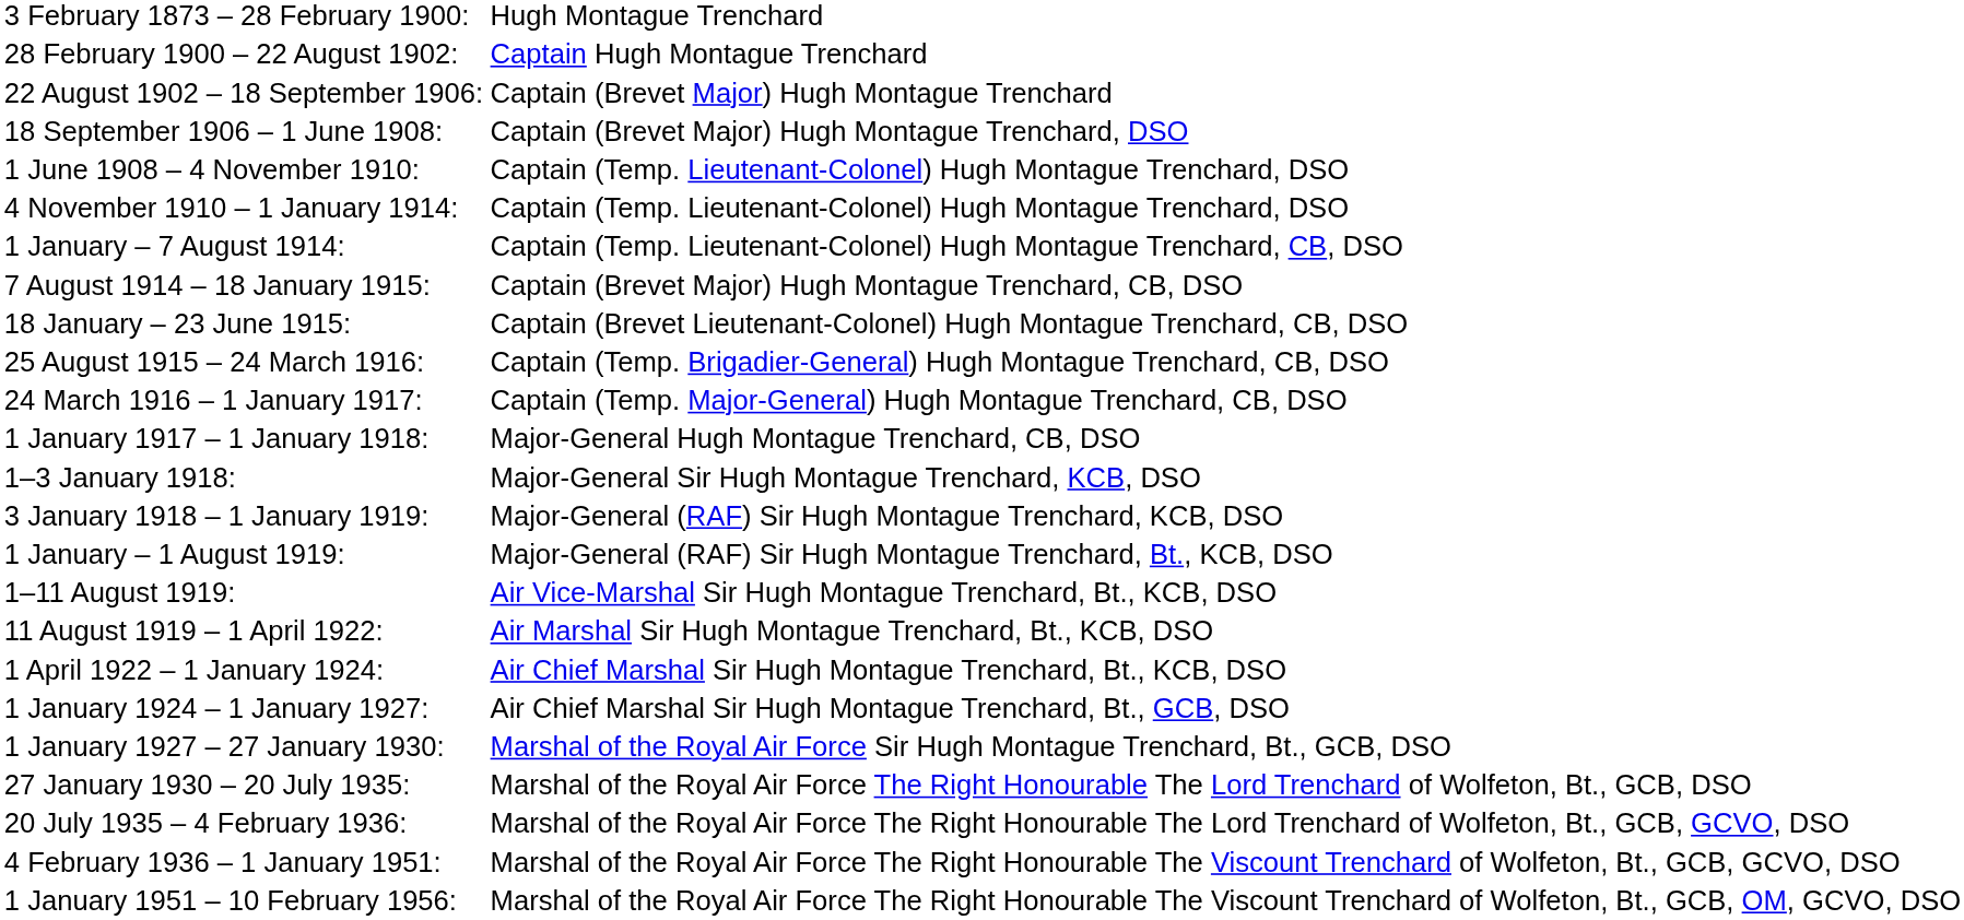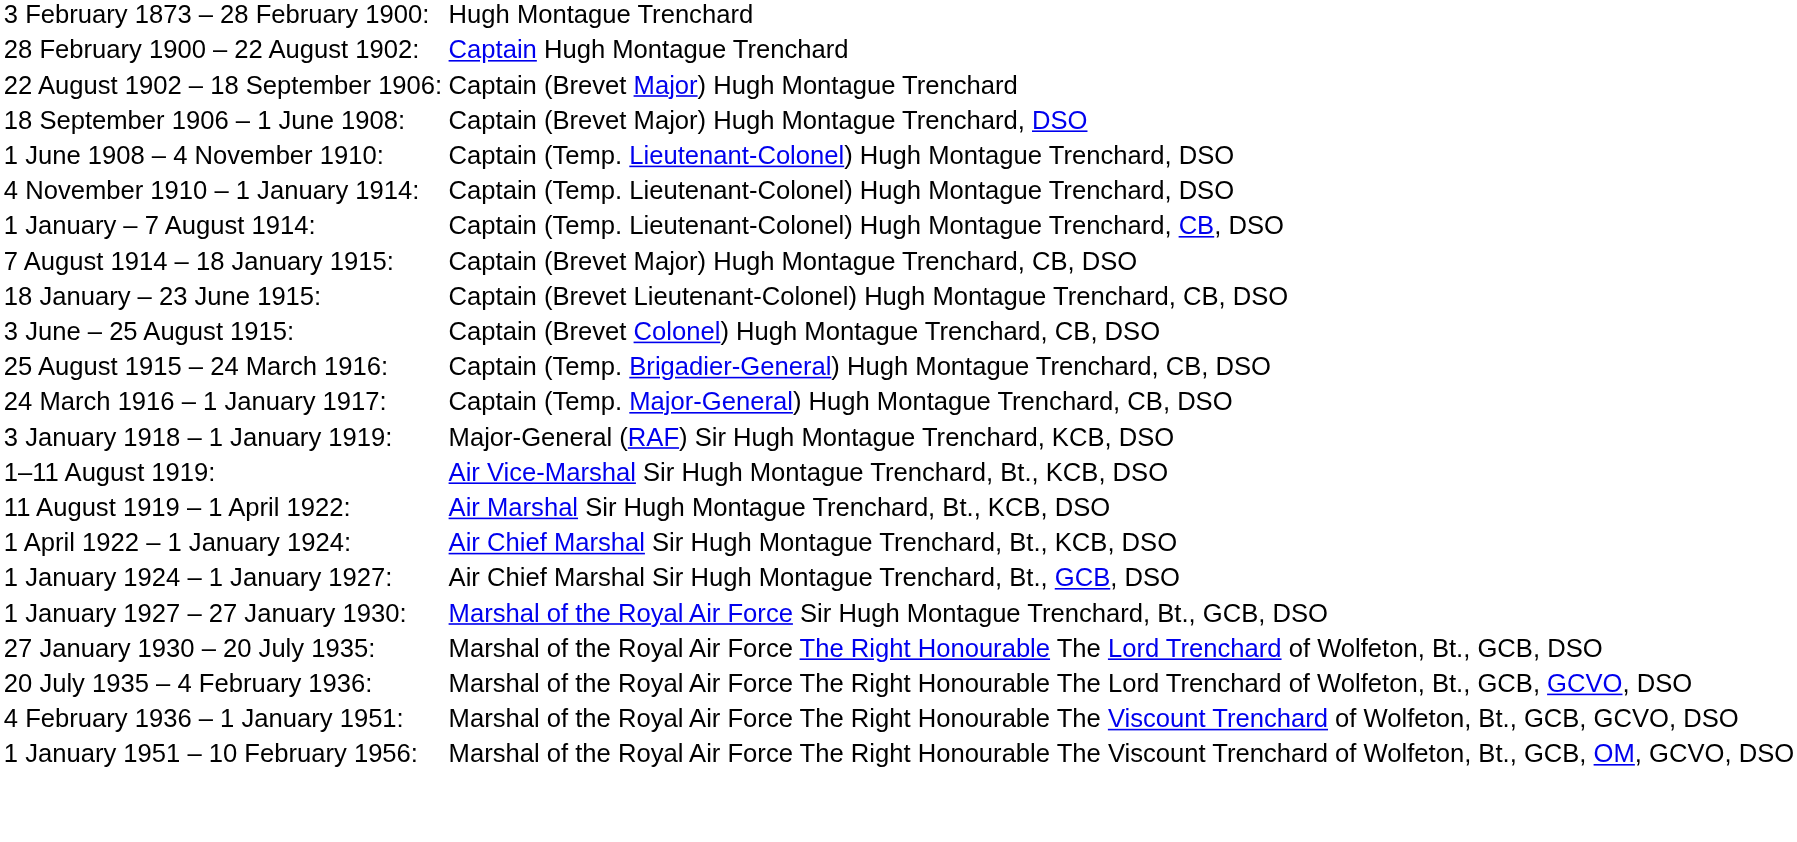+ row: 3 June – 25 August 1915: | Captain (Brevet Colonel) Hugh Montague Trenchard, CB, DSO
- row: 1 January 1917 – 1 January 1918: | Major-General Hugh Montague Trenchard, CB, DSO
- row: 1–3 January 1918: | Major-General Sir Hugh Montague Trenchard, KCB, DSO
- row: 1 January – 1 August 1919: | Major-General (RAF) Sir Hugh Montague Trenchard, Bt., KCB, DSO
